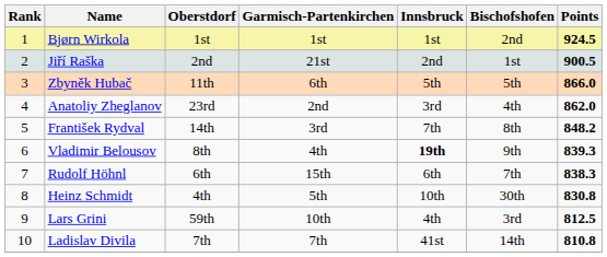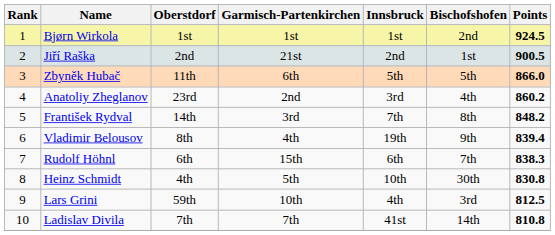Anatoliy Zheglanov | Points: 862.0 -> 860.2
Vladimir Belousov | Innsbruck: bold -> normal
Vladimir Belousov | Points: 839.3 -> 839.4
